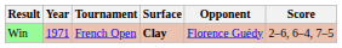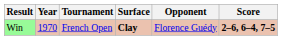Win | Year: 1971 -> 1970
Win | Score: normal -> bold
